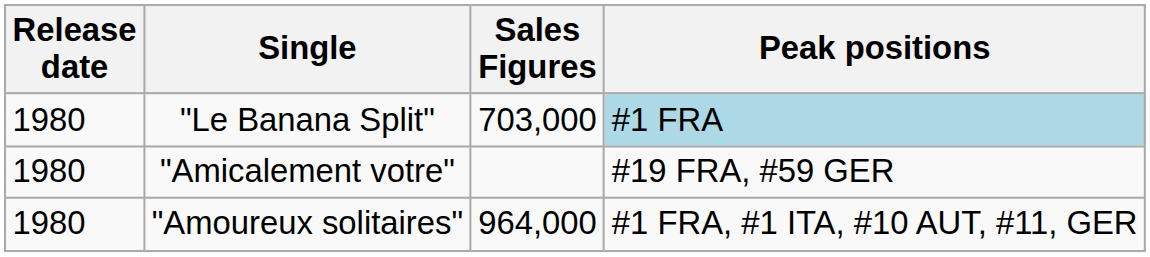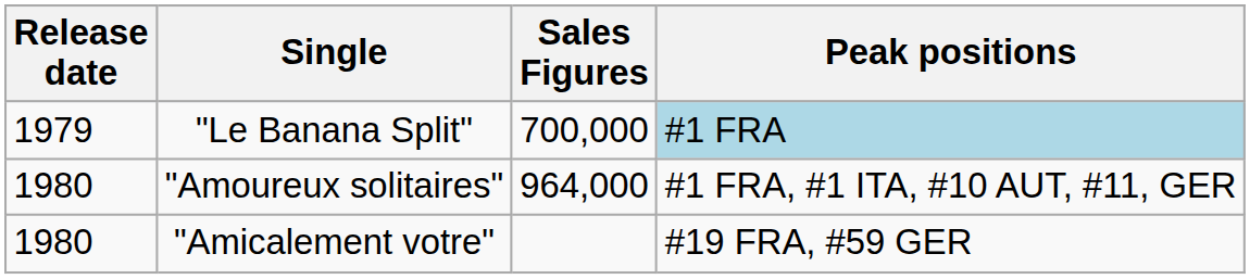"Le Banana Split" | Release date: 1980 -> 1979
"Le Banana Split" | Sales Figures: 703,000 -> 700,000
rows swapped: "Amoureux solitaires" <-> "Amicalement votre"
